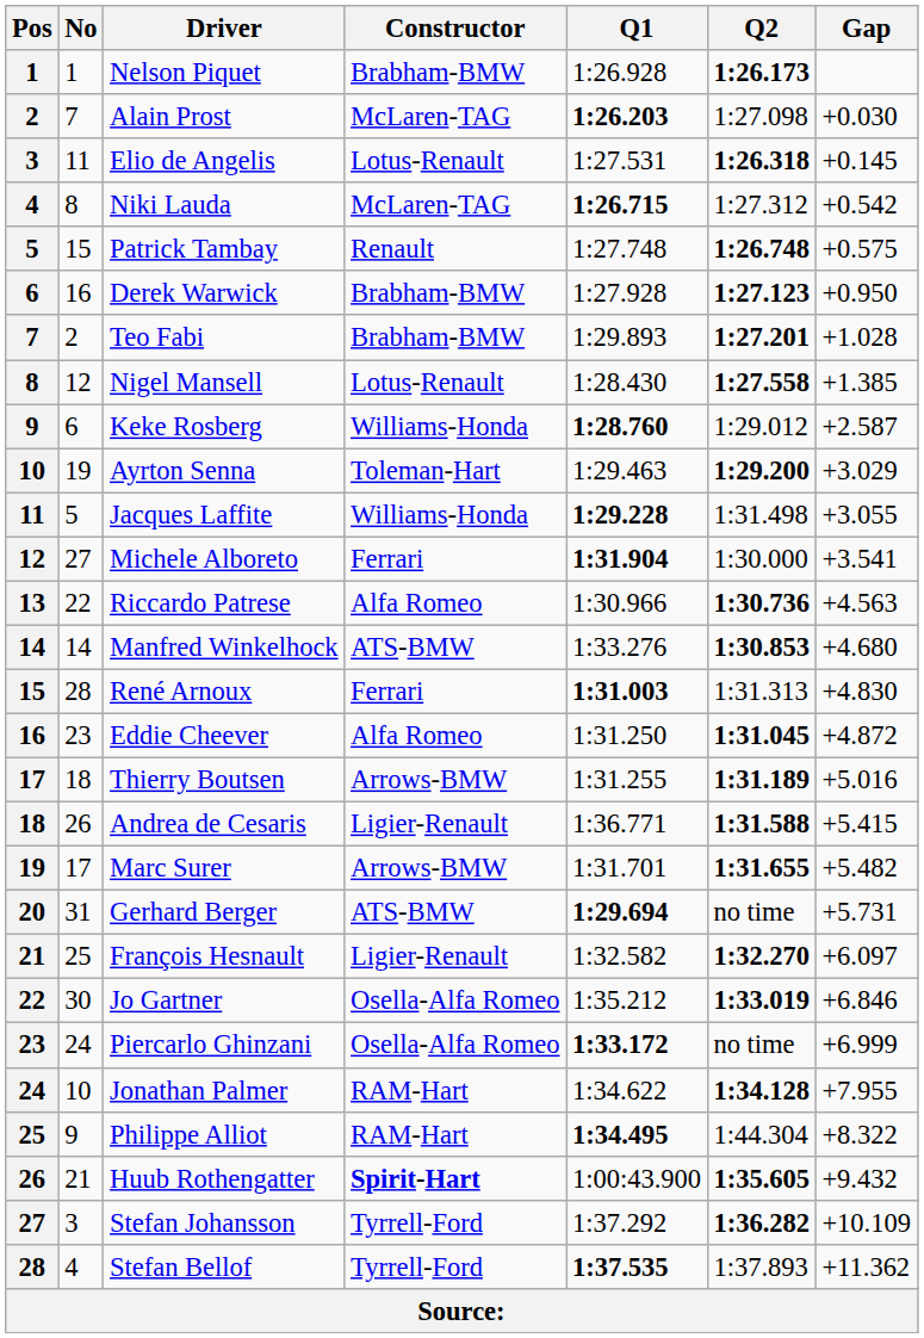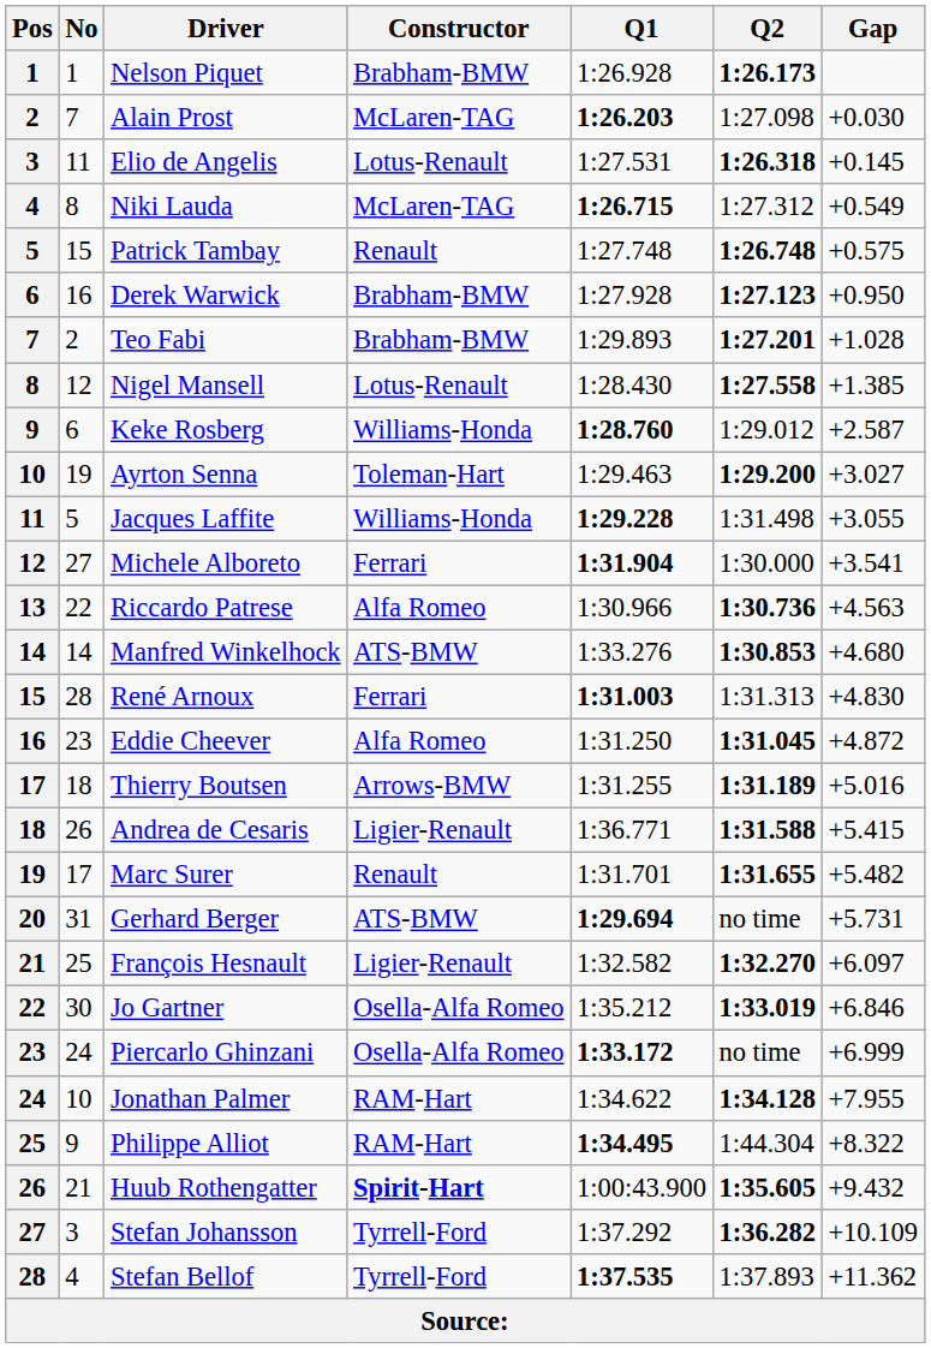Niki Lauda | Gap: +0.542 -> +0.549
Ayrton Senna | Gap: +3.029 -> +3.027
Marc Surer | Constructor: Arrows-BMW -> Renault
